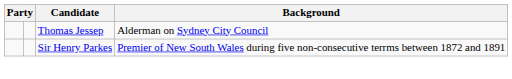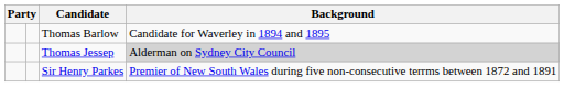+ row: Thomas Barlow | Candidate for Waverley in 1894 and 1895
Thomas Jessep | Background: no background -> lightgrey background
